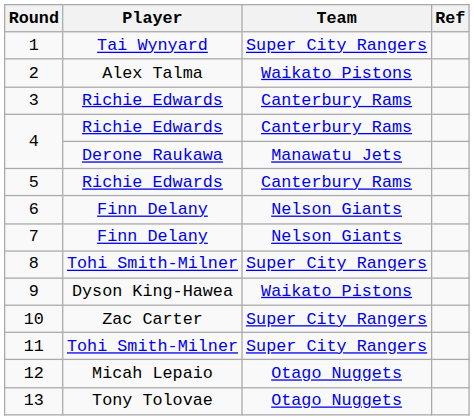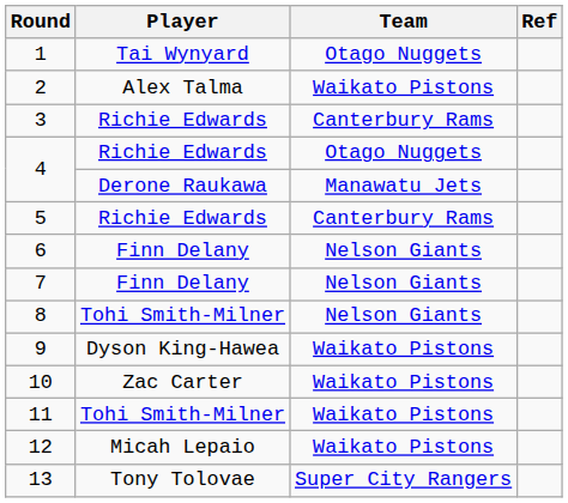1 | Team: Super City Rangers -> Otago Nuggets
4 / Richie Edwards | Team: Canterbury Rams -> Otago Nuggets
8 | Team: Super City Rangers -> Nelson Giants
10 | Team: Super City Rangers -> Waikato Pistons
11 | Team: Super City Rangers -> Waikato Pistons
12 | Team: Otago Nuggets -> Waikato Pistons
13 | Team: Otago Nuggets -> Super City Rangers
